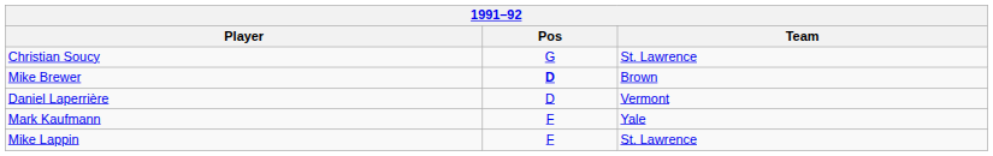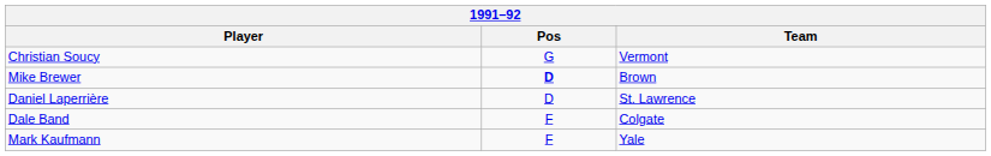Christian Soucy | Team: St. Lawrence -> Vermont
Daniel Laperrière | Team: Vermont -> St. Lawrence
+ row: Dale Band | F | Colgate
- row: Mike Lappin | F | St. Lawrence
